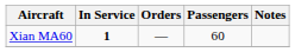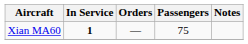Xian MA60 | Passengers: 60 -> 75
